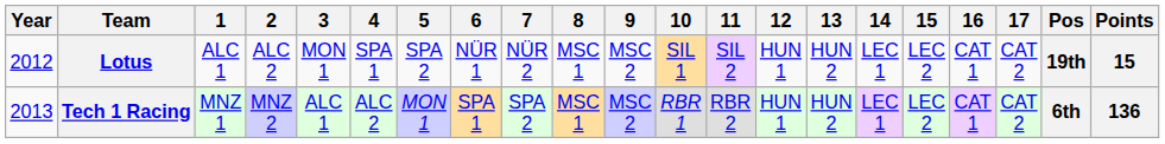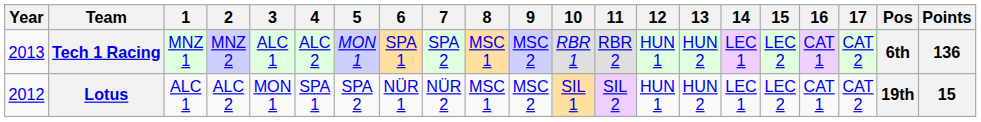rows swapped: Lotus <-> Tech 1 Racing
